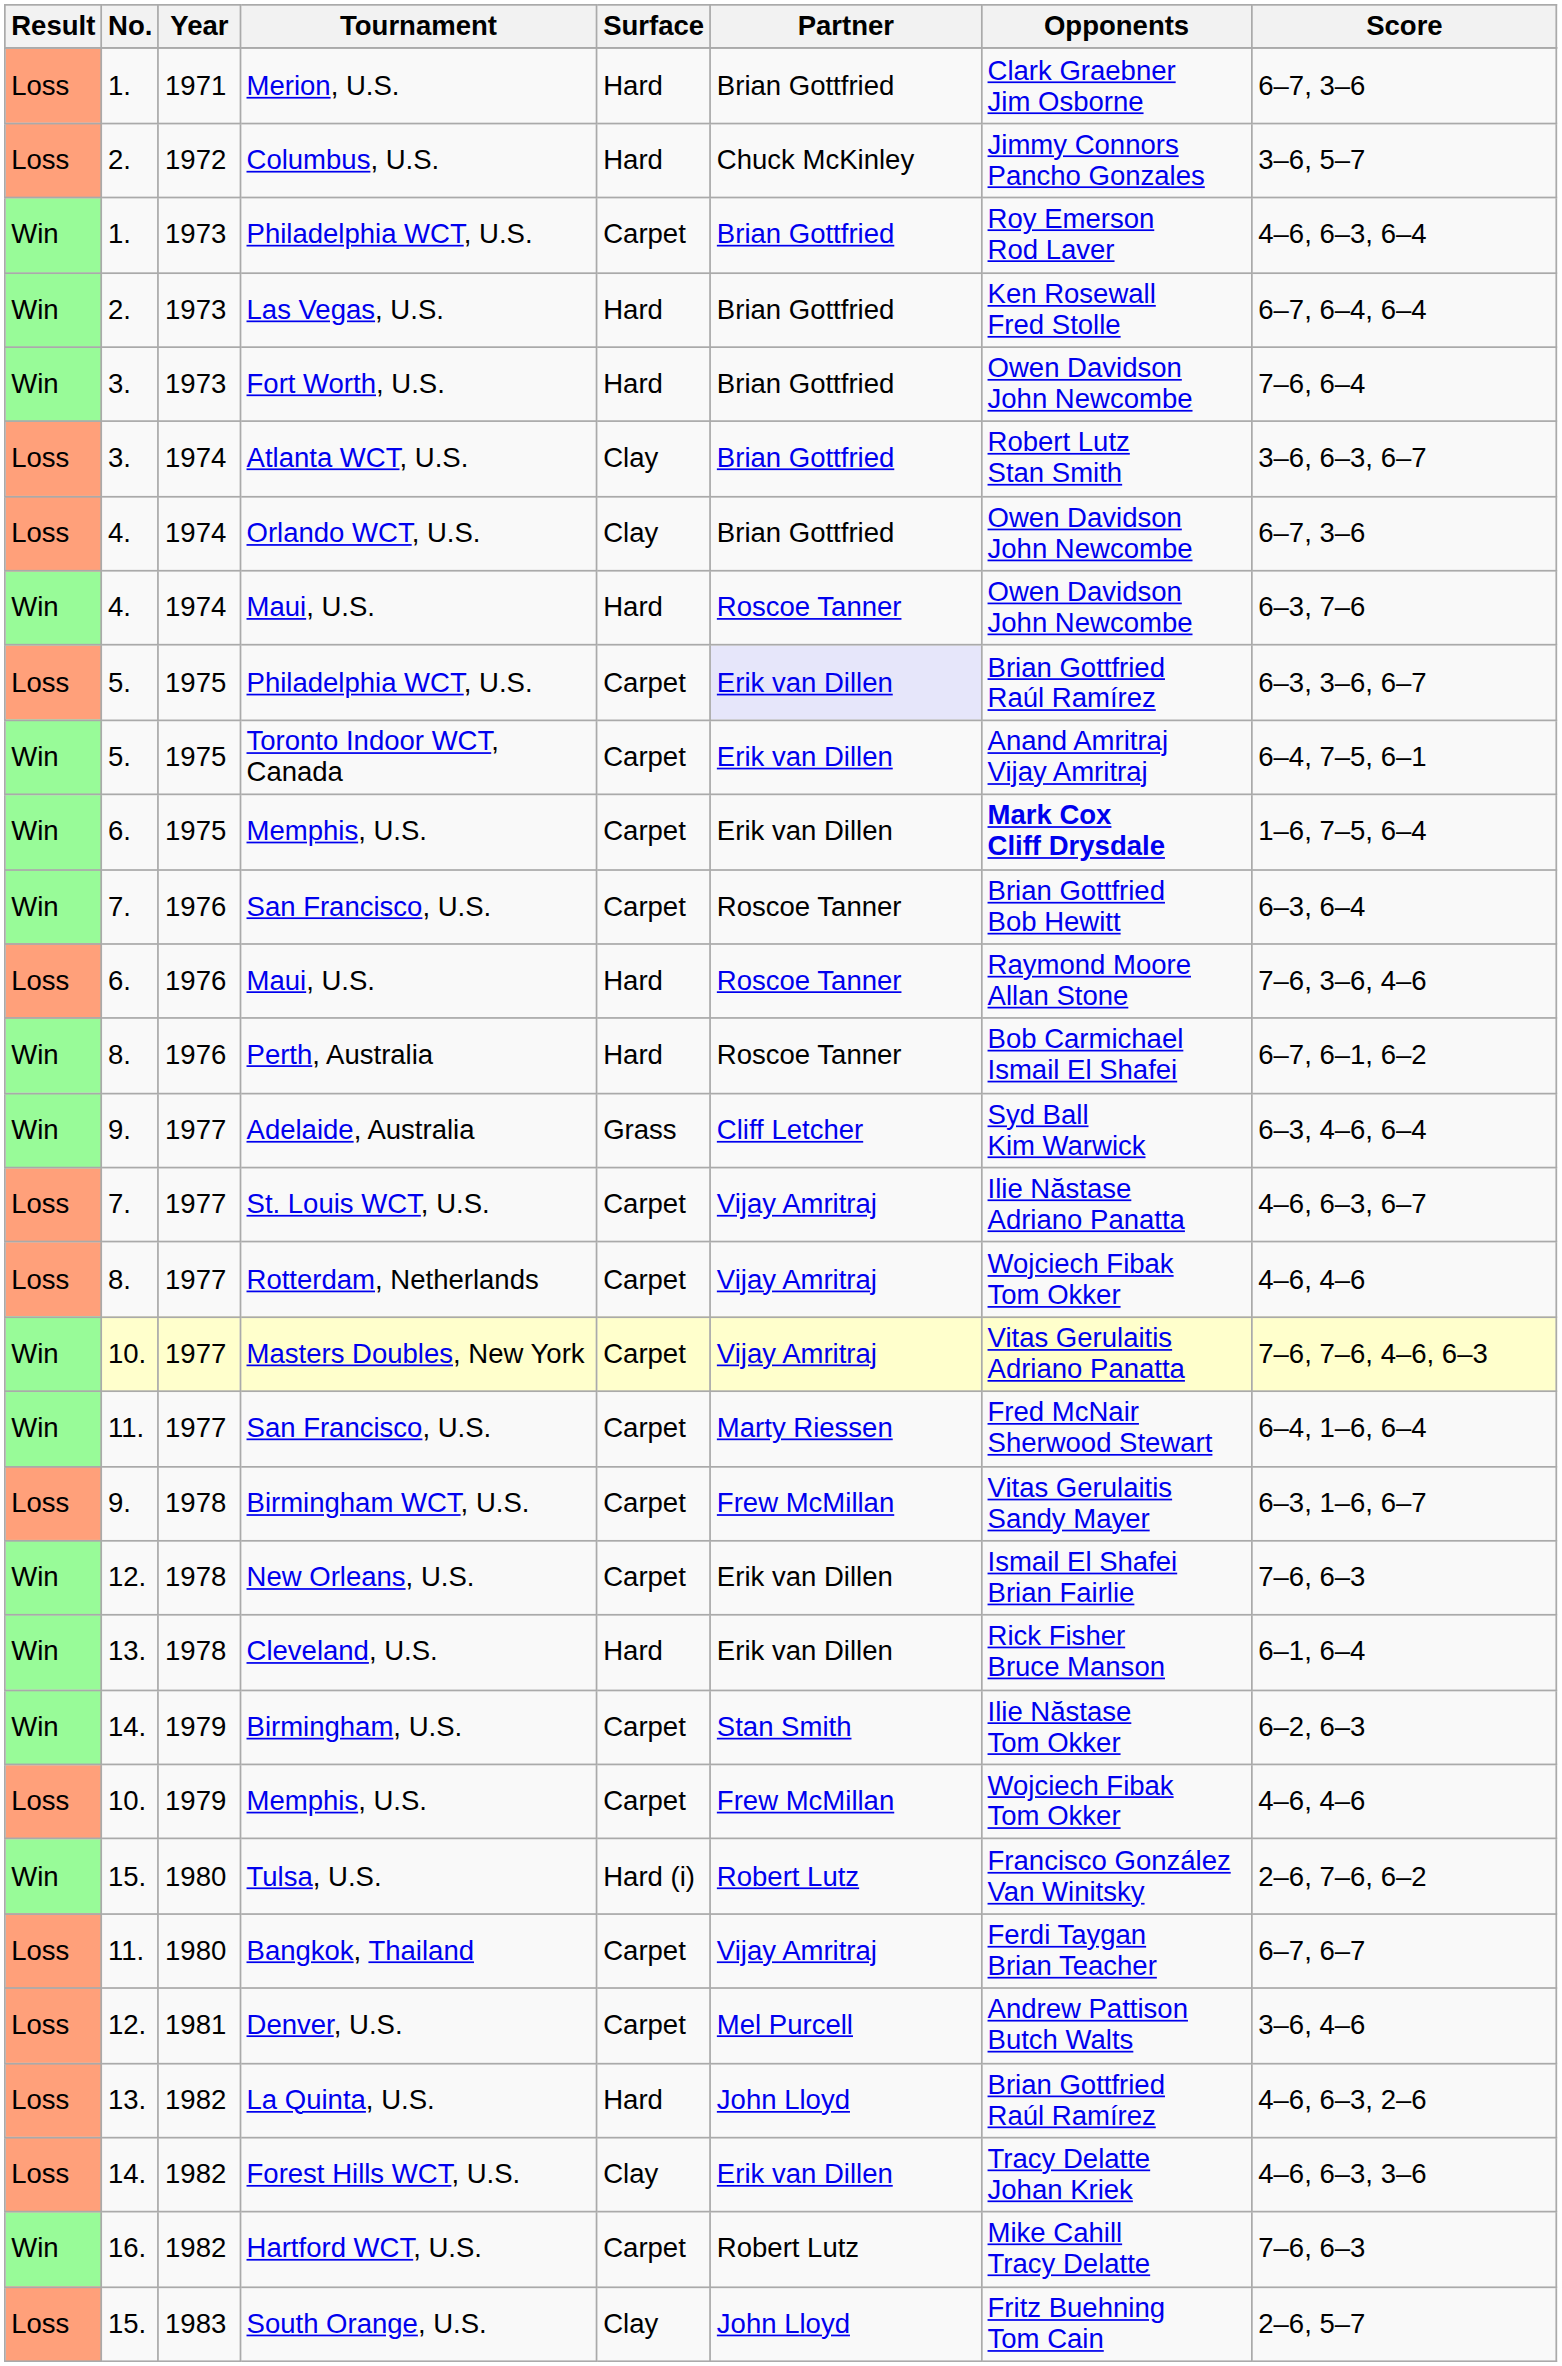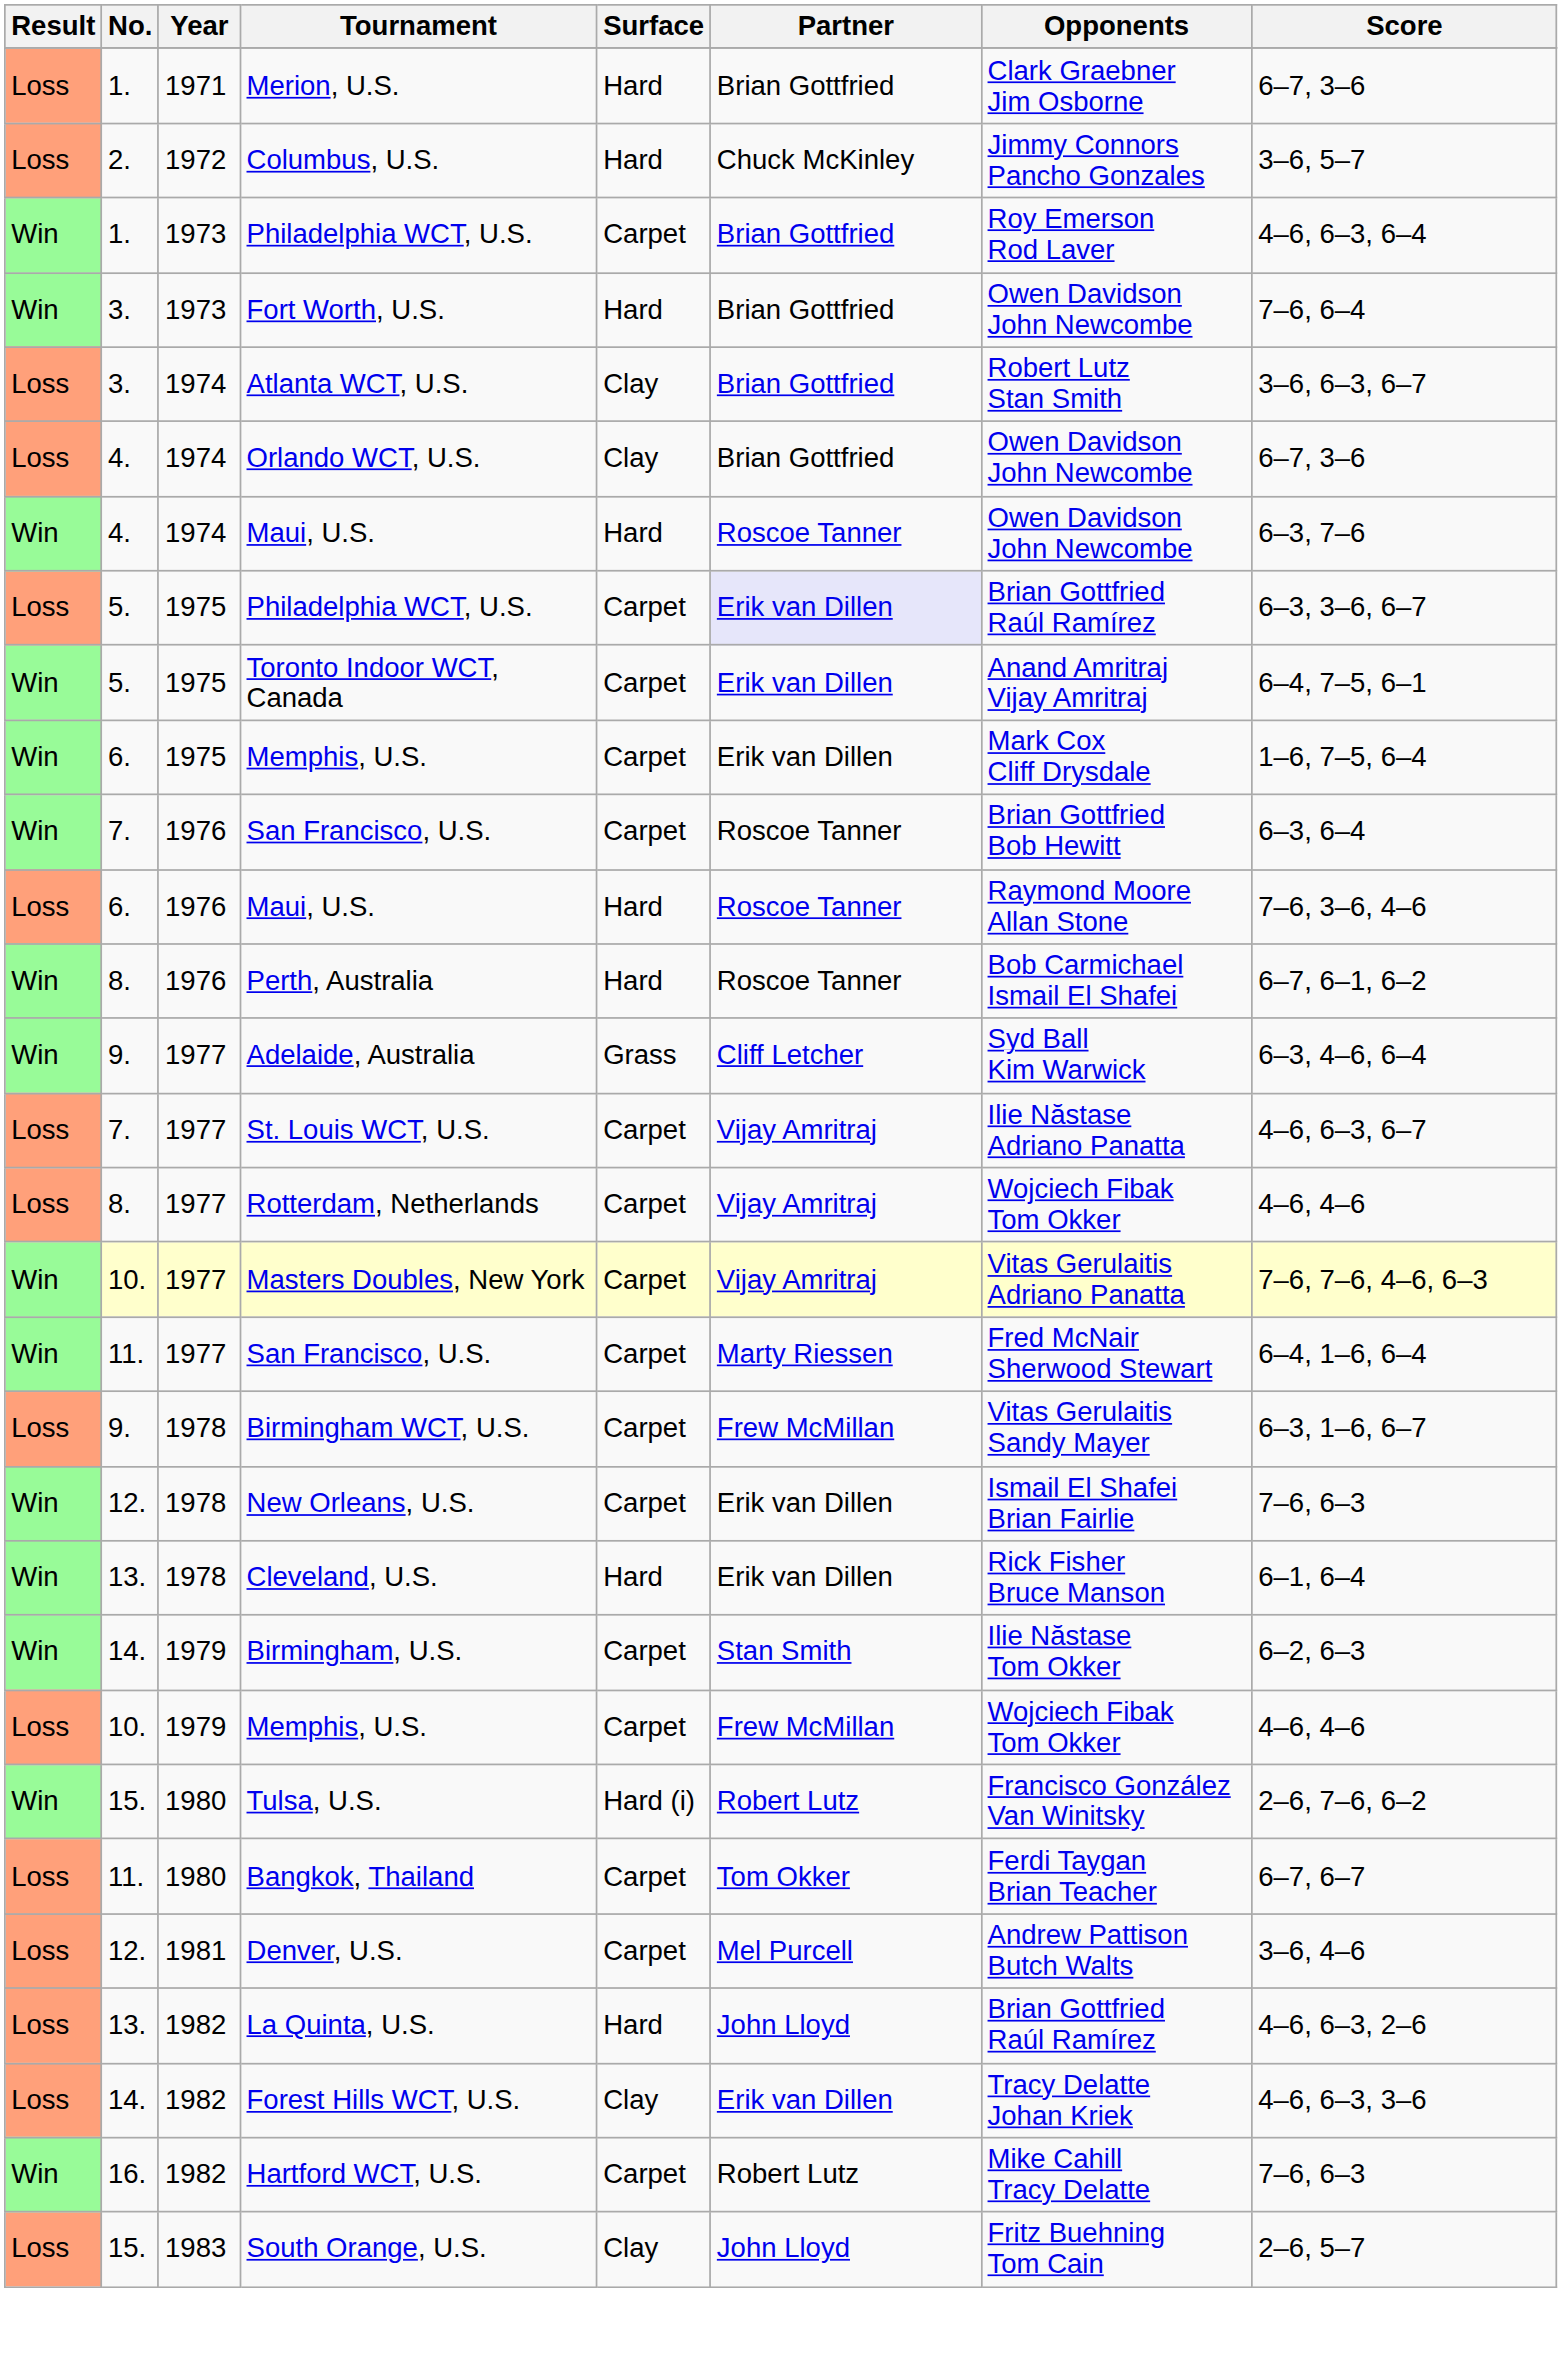- row: Win | 2. | 1973 | Las Vegas, U.S. | Hard | Brian Gottfried | Ken Rosewall Fred Stolle | 6–7, 6–4, 6–4
6. / Memphis, U.S. | Opponents: bold -> normal
Bangkok, Thailand | Partner: Vijay Amritraj -> Tom Okker
